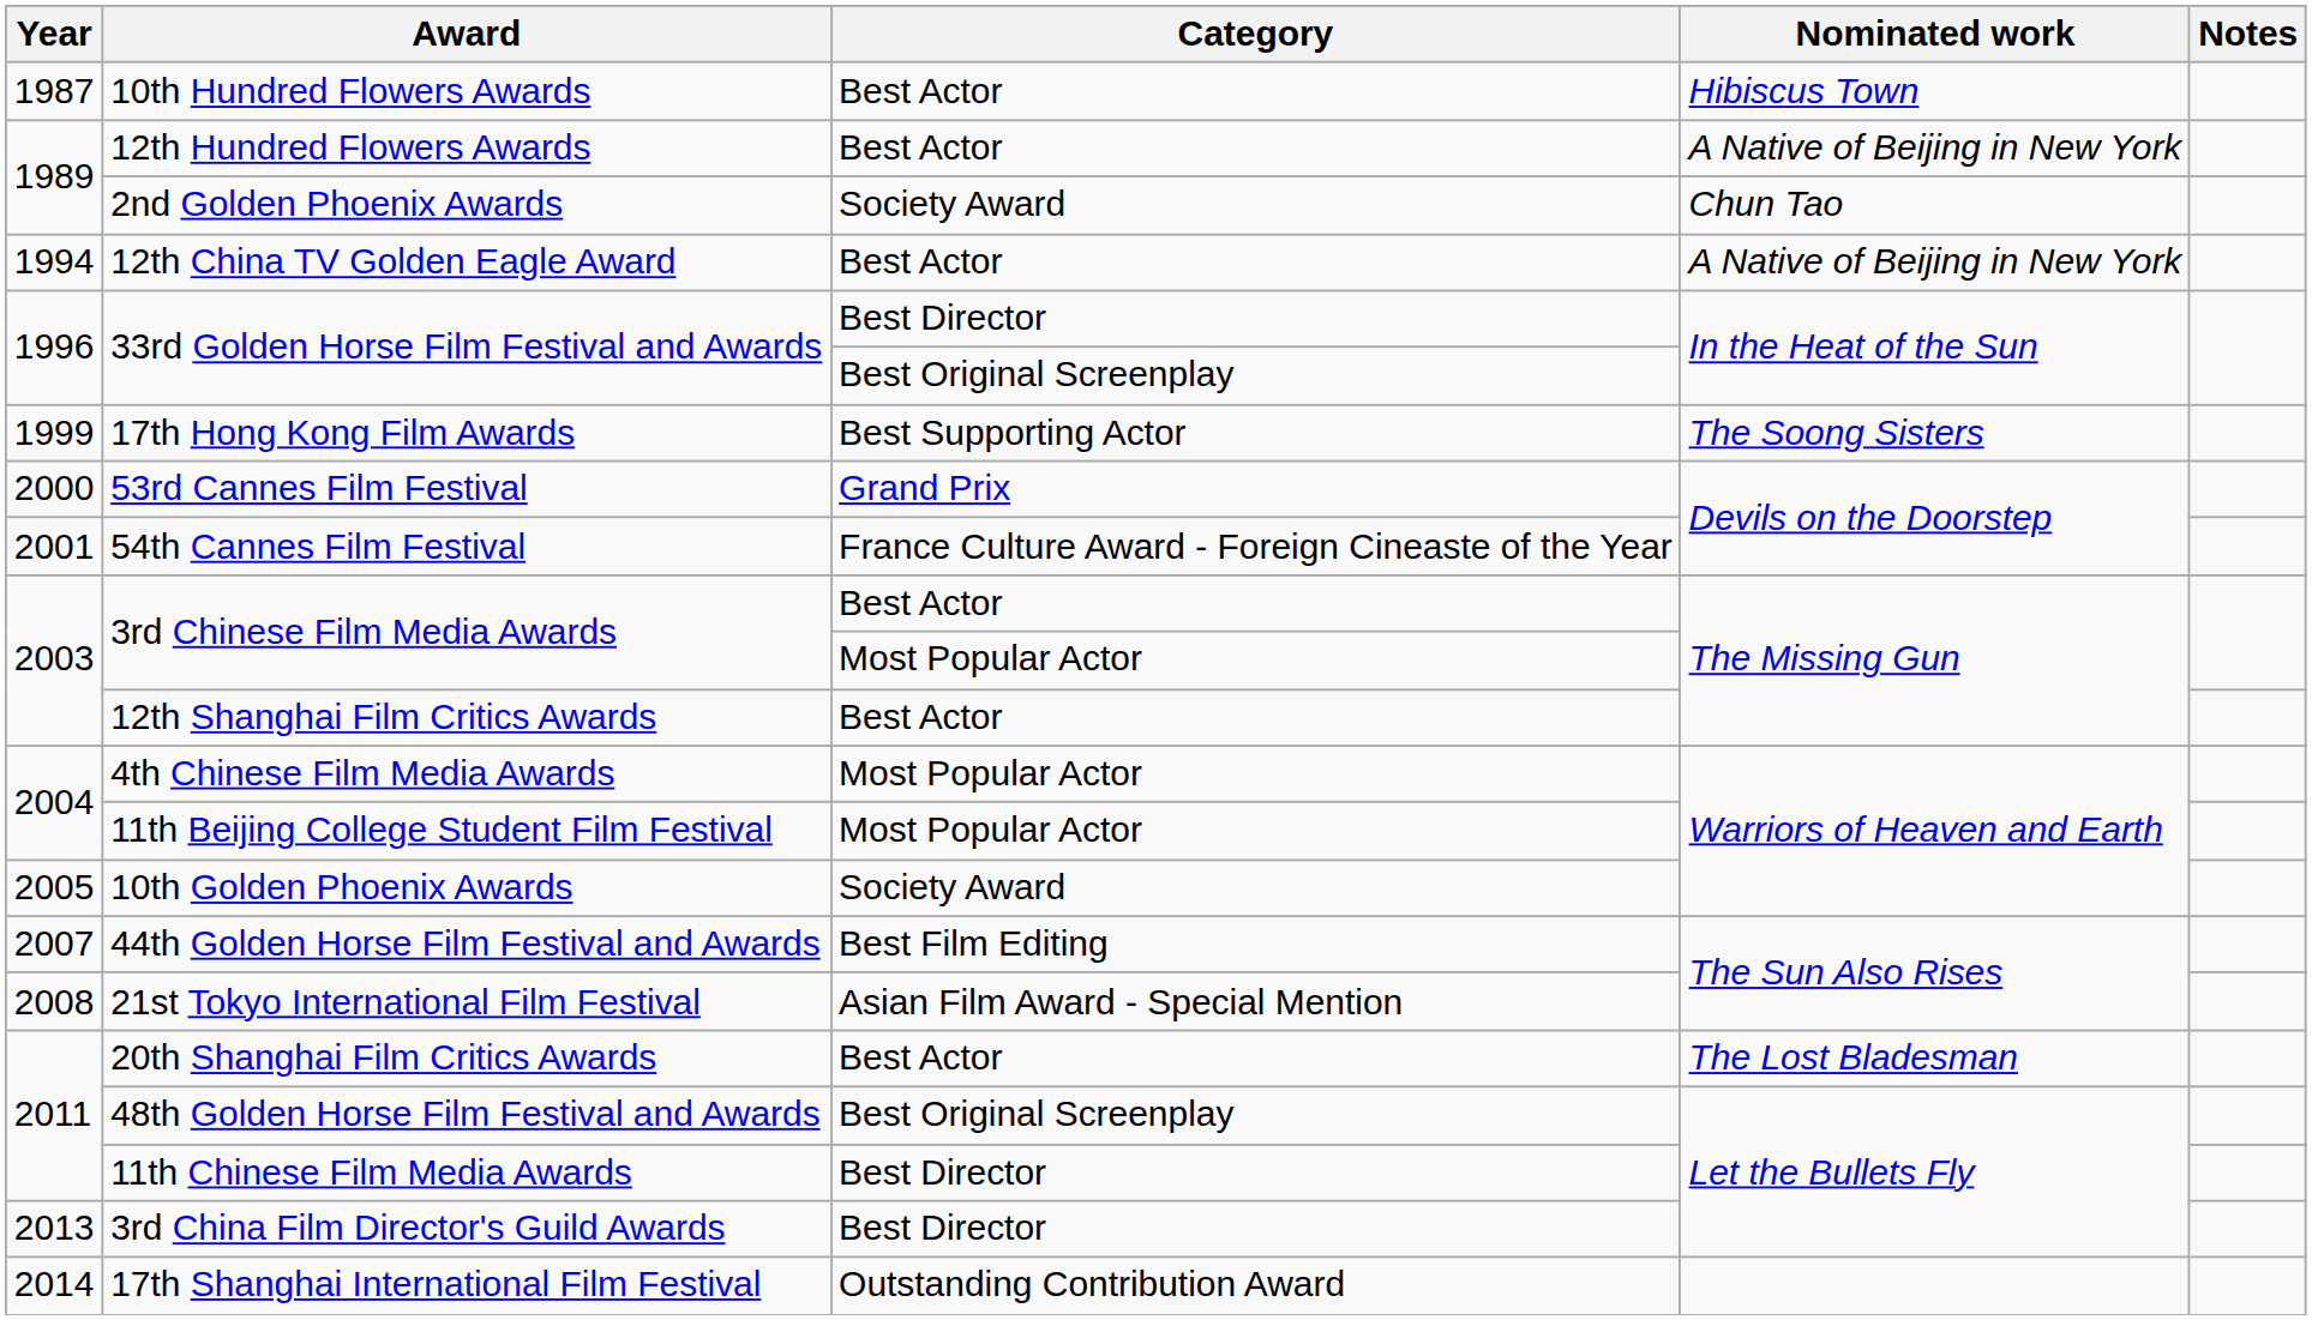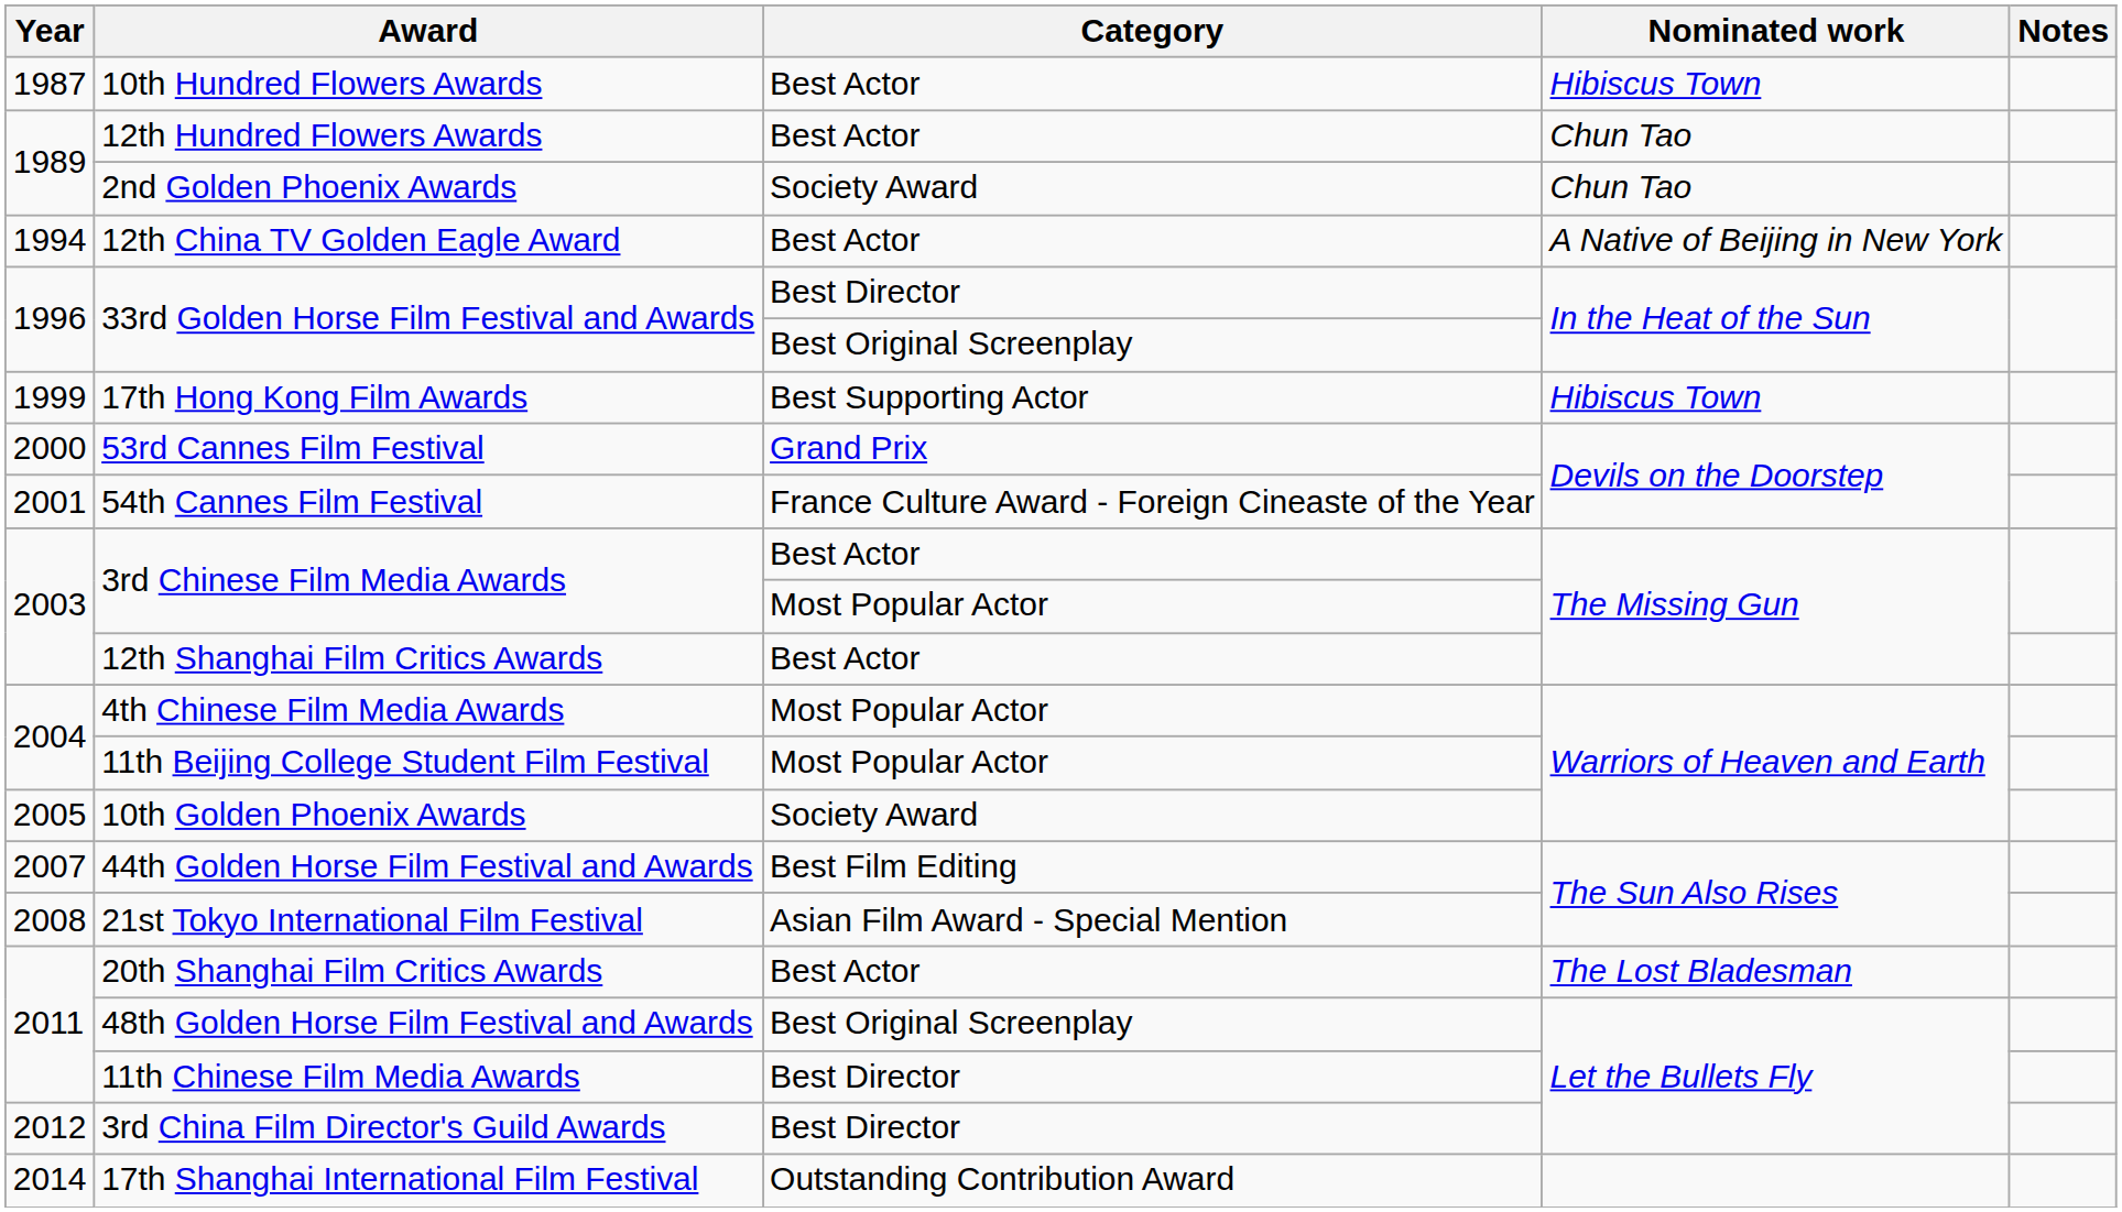12th Hundred Flowers Awards | Nominated work: A Native of Beijing in New York -> Chun Tao
17th Hong Kong Film Awards | Nominated work: The Soong Sisters -> Hibiscus Town
3rd China Film Director's Guild Awards | Year: 2013 -> 2012
